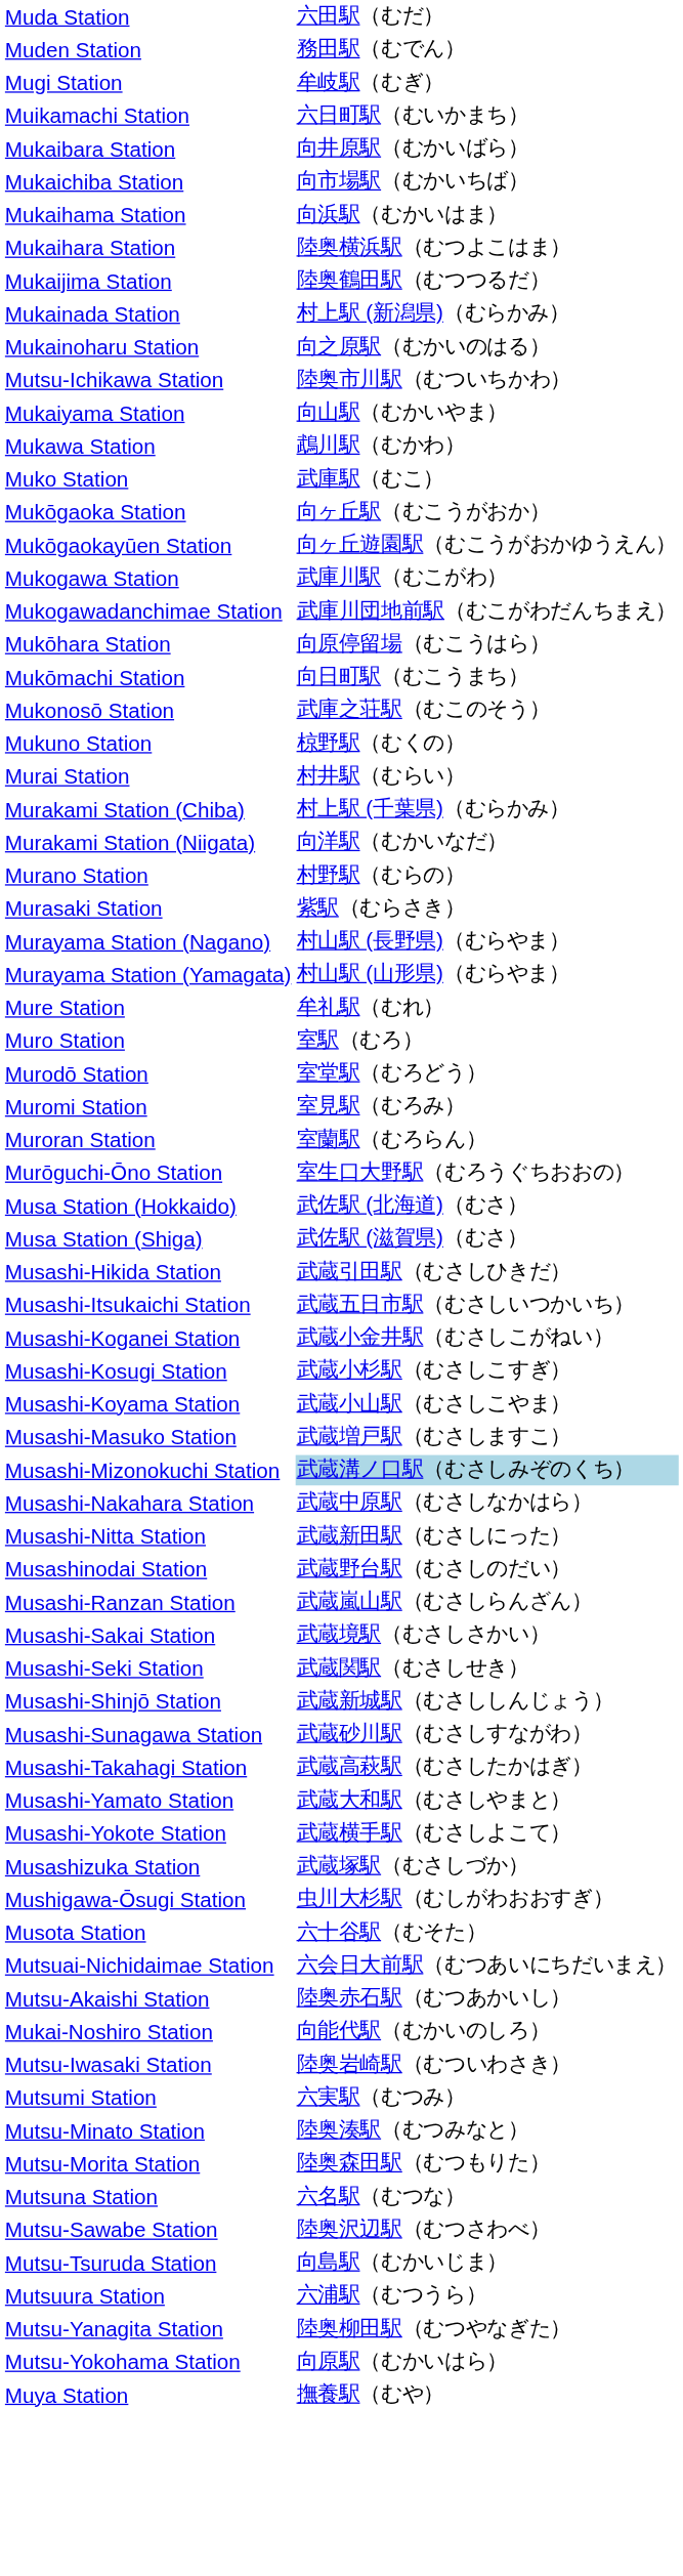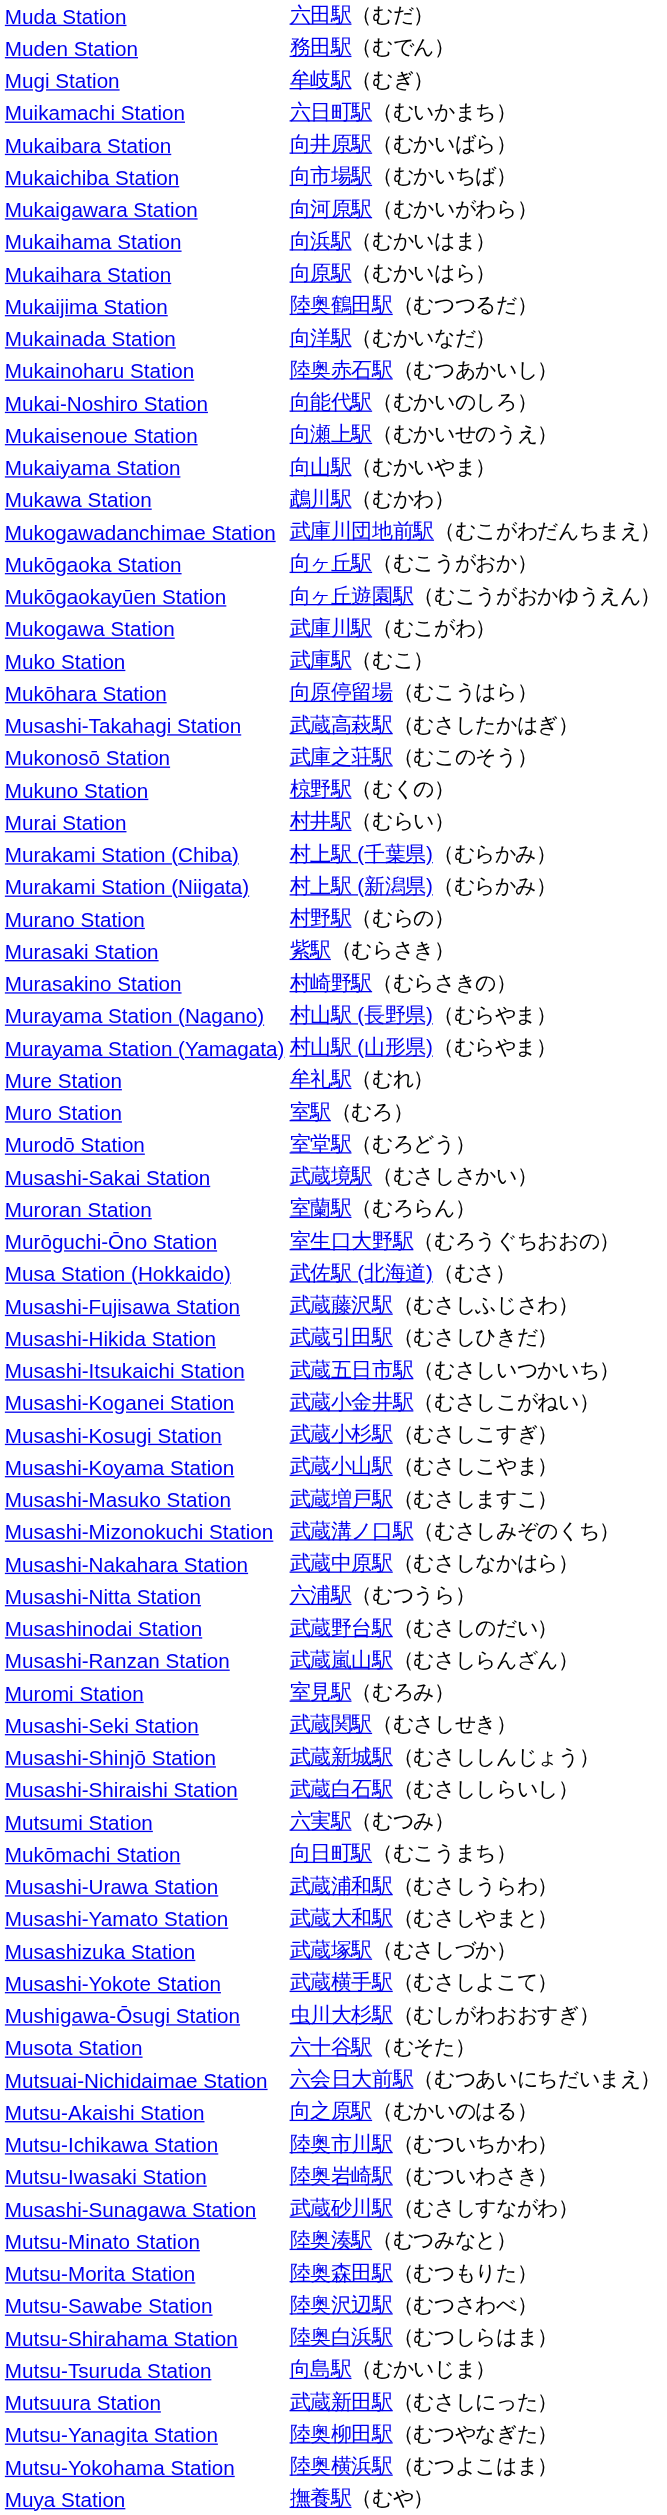+ row: Mukaigawara Station | 向河原駅（むかいがわら）
Mukaihara Station | column 2: 陸奥横浜駅（むつよこはま） -> 向原駅（むかいはら）
Mukainada Station | column 2: 村上駅 (新潟県)（むらかみ） -> 向洋駅（むかいなだ）
Mukainoharu Station | column 2: 向之原駅（むかいのはる） -> 陸奥赤石駅（むつあかいし）
rows swapped: Mukai-Noshiro Station <-> Mutsu-Ichikawa Station
+ row: Mukaisenoue Station | 向瀬上駅（むかいせのうえ）
rows swapped: Muko Station <-> Mukogawadanchimae Station
rows swapped: Mukōmachi Station <-> Musashi-Takahagi Station
Murakami Station (Niigata) | column 2: 向洋駅（むかいなだ） -> 村上駅 (新潟県)（むらかみ）
+ row: Murasakino Station | 村崎野駅（むらさきの）
rows swapped: Muromi Station <-> Musashi-Sakai Station
- row: Musa Station (Shiga) | 武佐駅 (滋賀県)（むさ）
+ row: Musashi-Fujisawa Station | 武蔵藤沢駅（むさしふじさわ）
Musashi-Mizonokuchi Station | column 2: lightblue background -> no background
Musashi-Nitta Station | column 2: 武蔵新田駅（むさしにった） -> 六浦駅（むつうら）
+ row: Musashi-Shiraishi Station | 武蔵白石駅（むさししらいし）
rows swapped: Musashi-Sunagawa Station <-> Mutsumi Station
+ row: Musashi-Urawa Station | 武蔵浦和駅（むさしうらわ）
rows swapped: Musashi-Yokote Station <-> Musashizuka Station
Mutsu-Akaishi Station | column 2: 陸奥赤石駅（むつあかいし） -> 向之原駅（むかいのはる）
- row: Mutsuna Station | 六名駅（むつな）
+ row: Mutsu-Shirahama Station | 陸奥白浜駅（むつしらはま）
Mutsuura Station | column 2: 六浦駅（むつうら） -> 武蔵新田駅（むさしにった）
Mutsu-Yokohama Station | column 2: 向原駅（むかいはら） -> 陸奥横浜駅（むつよこはま）
